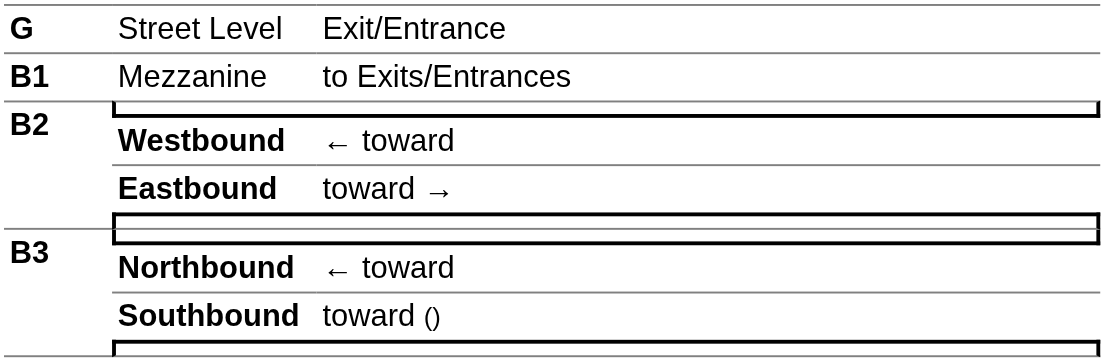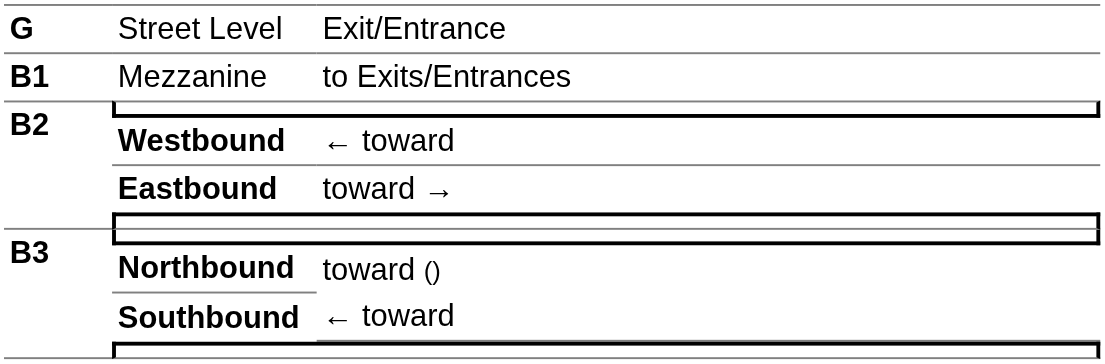Northbound | column 3: ← toward -> toward ()
Southbound | column 3: toward () -> ← toward
